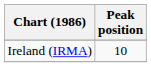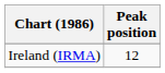Ireland (IRMA) | Peak position: 10 -> 12
